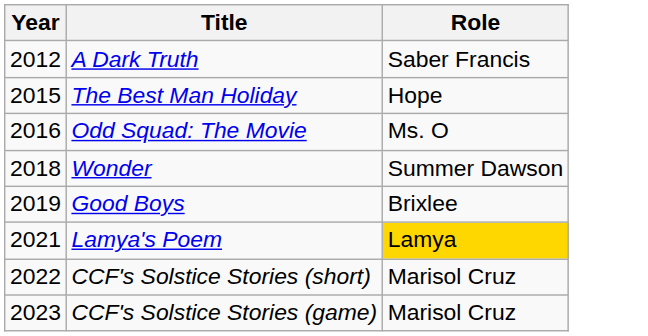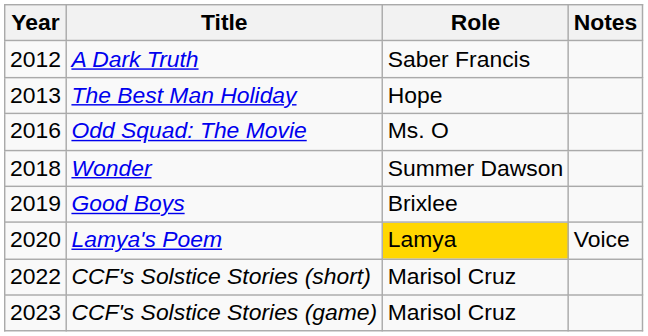+ column: Notes | Voice
The Best Man Holiday | Year: 2015 -> 2013
Lamya's Poem | Year: 2021 -> 2020
